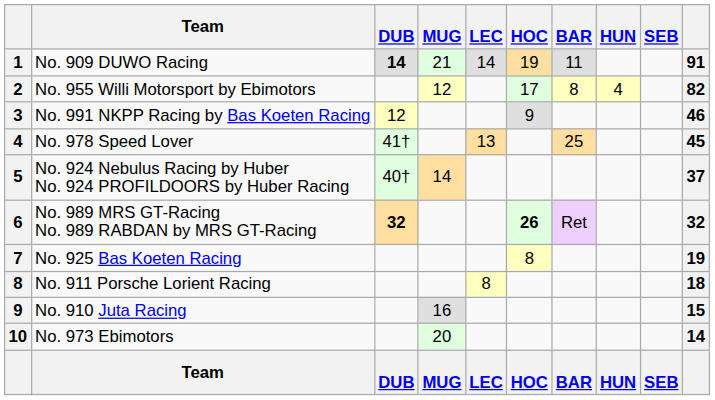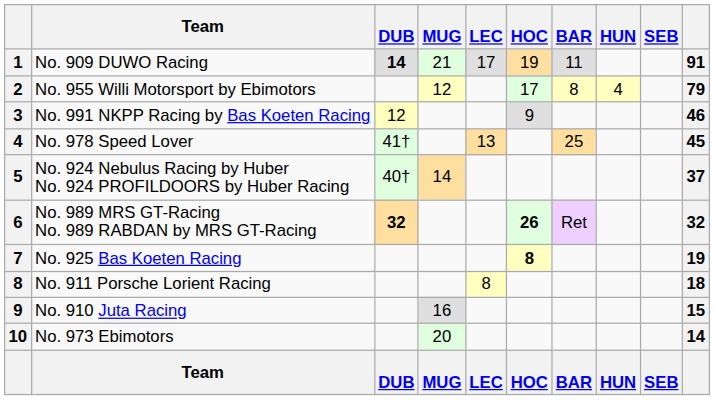No. 909 DUWO Racing | LEC: 14 -> 17
No. 955 Willi Motorsport by Ebimotors | column 10: 82 -> 79
No. 925 Bas Koeten Racing | HOC: normal -> bold
